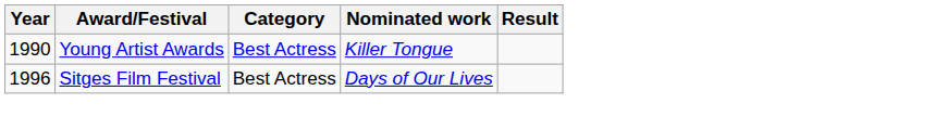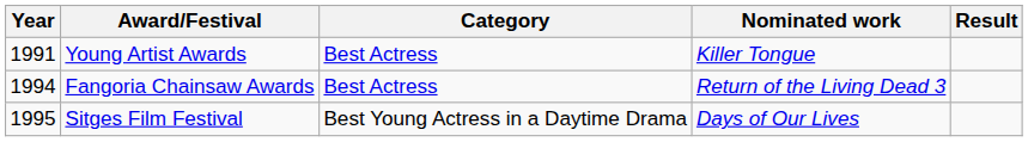Young Artist Awards | Year: 1990 -> 1991
+ row: 1994 | Fangoria Chainsaw Awards | Best Actress | Return of the Living Dead 3
Sitges Film Festival | Year: 1996 -> 1995
Sitges Film Festival | Category: Best Actress -> Best Young Actress in a Daytime Drama
